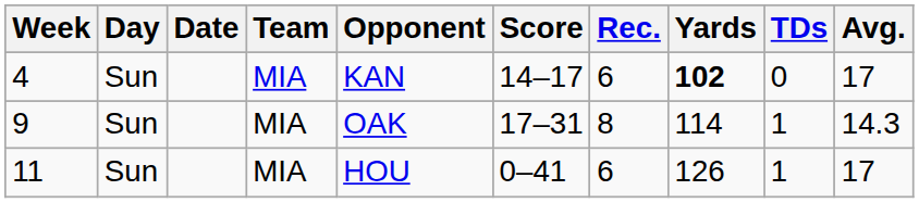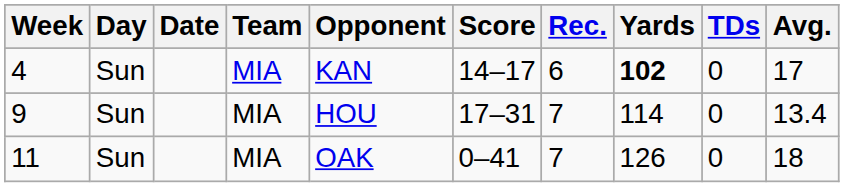9 | Opponent: OAK -> HOU
9 | Rec.: 8 -> 7
9 | TDs: 1 -> 0
9 | Avg.: 14.3 -> 13.4
11 | Opponent: HOU -> OAK
11 | Rec.: 6 -> 7
11 | TDs: 1 -> 0
11 | Avg.: 17 -> 18
